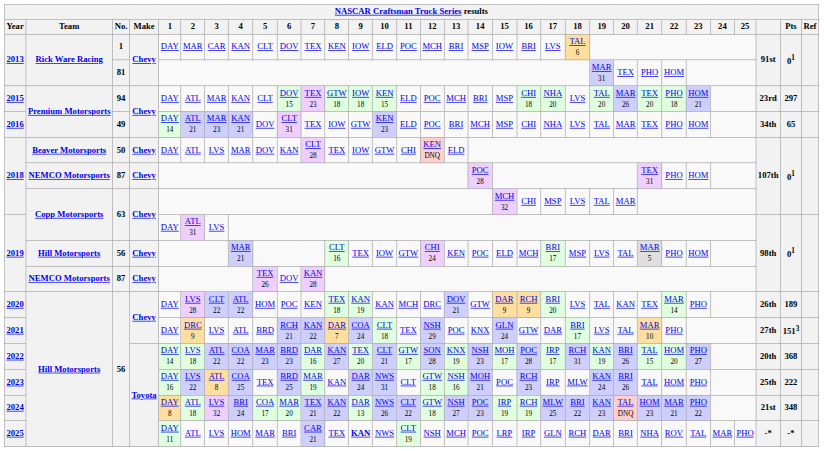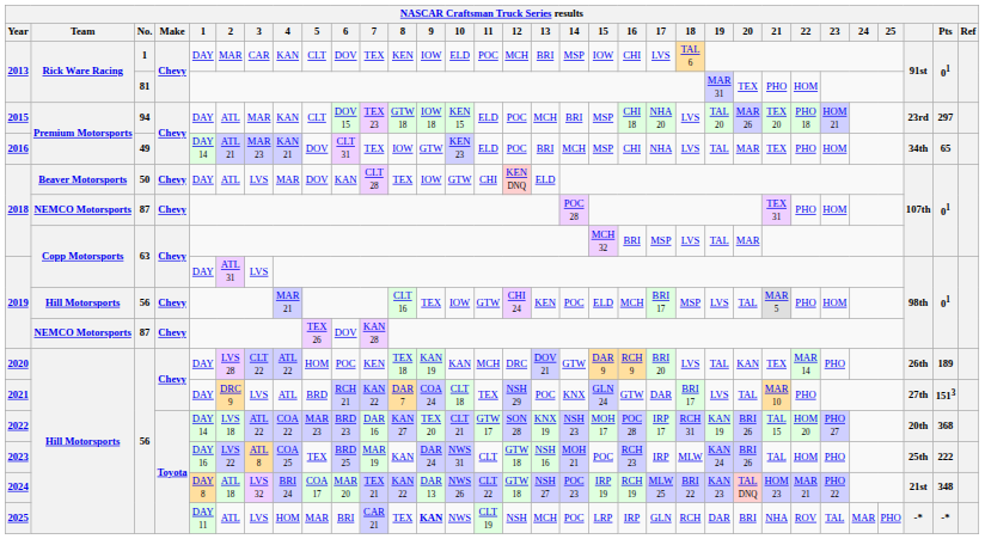2013 / 1 | 16: BRI -> CHI
2018 / 63 | 16: CHI -> BRI
